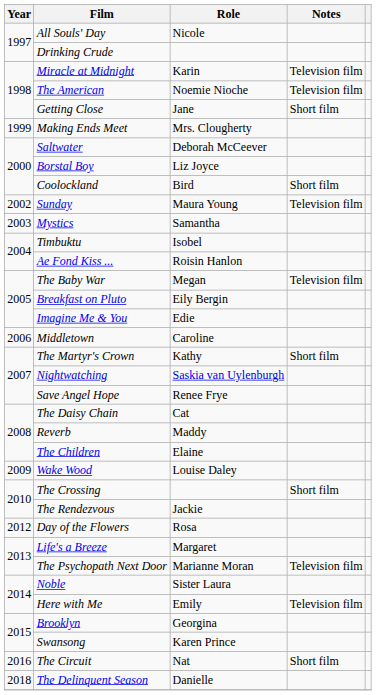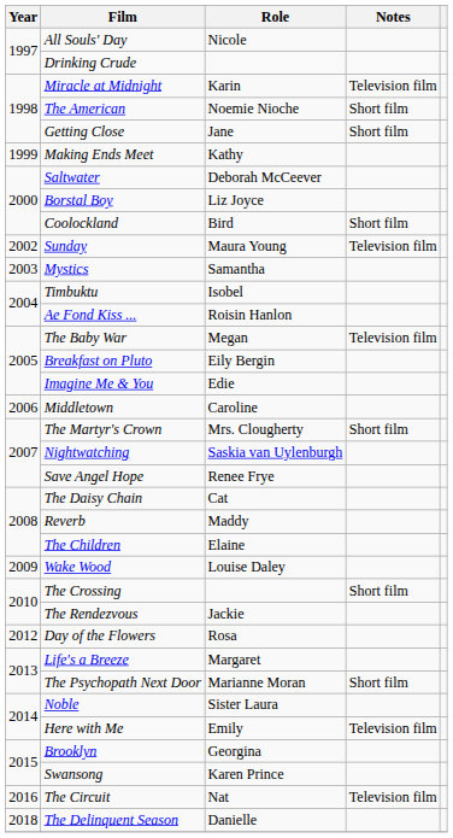The American | Notes: Television film -> Short film
Making Ends Meet | Role: Mrs. Clougherty -> Kathy
The Martyr's Crown | Role: Kathy -> Mrs. Clougherty
The Psychopath Next Door | Notes: Television film -> Short film
The Circuit | Notes: Short film -> Television film
